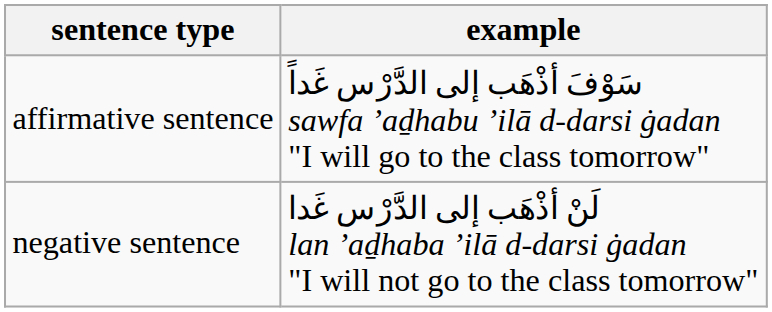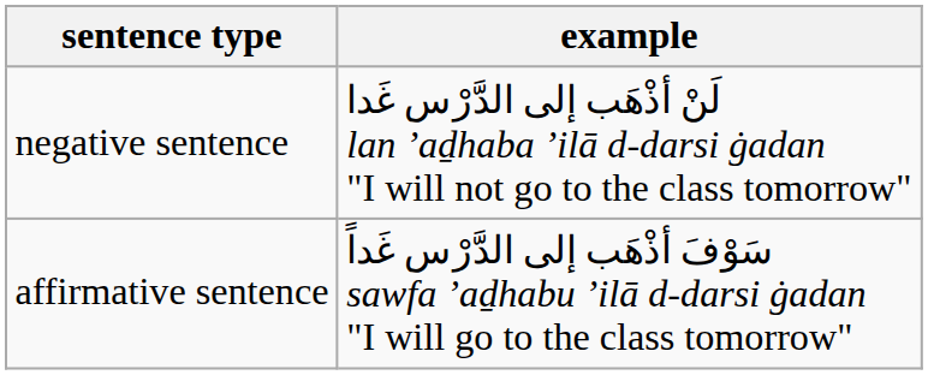rows swapped: affirmative sentence <-> negative sentence
